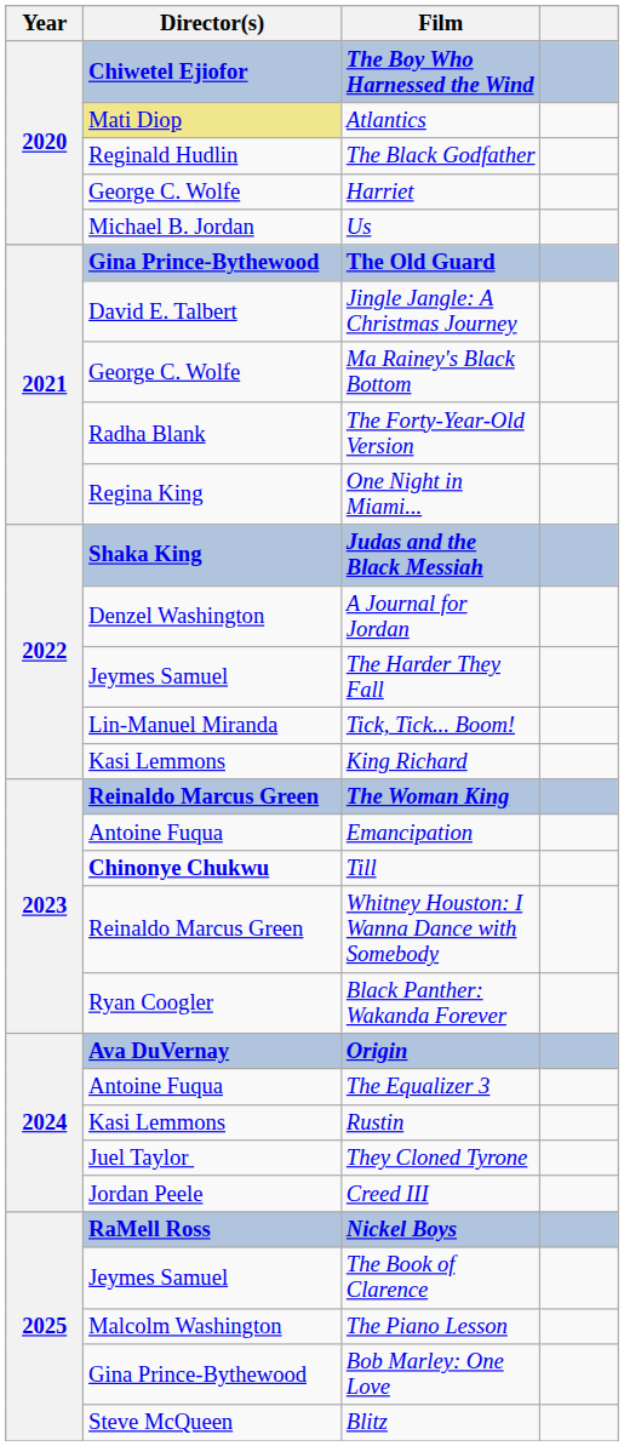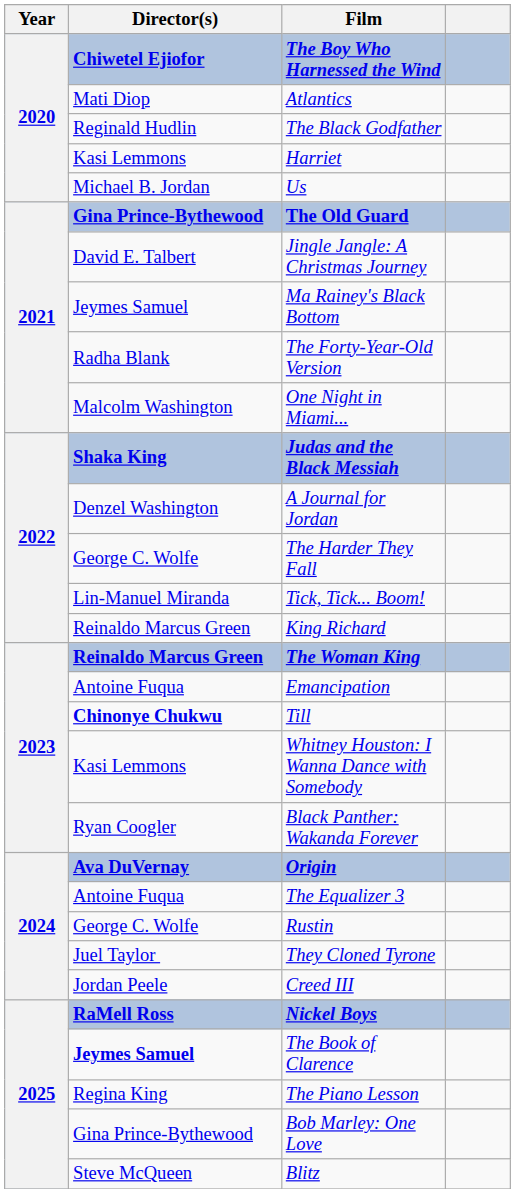Atlantics | Director(s): khaki background -> no background
Harriet | Director(s): George C. Wolfe -> Kasi Lemmons
Ma Rainey's Black Bottom | Director(s): George C. Wolfe -> Jeymes Samuel
One Night in Miami... | Director(s): Regina King -> Malcolm Washington
The Harder They Fall | Director(s): Jeymes Samuel -> George C. Wolfe
King Richard | Director(s): Kasi Lemmons -> Reinaldo Marcus Green
Whitney Houston: I Wanna Dance with Somebody | Director(s): Reinaldo Marcus Green -> Kasi Lemmons
Rustin | Director(s): Kasi Lemmons -> George C. Wolfe
The Book of Clarence | Director(s): normal -> bold
The Piano Lesson | Director(s): Malcolm Washington -> Regina King
